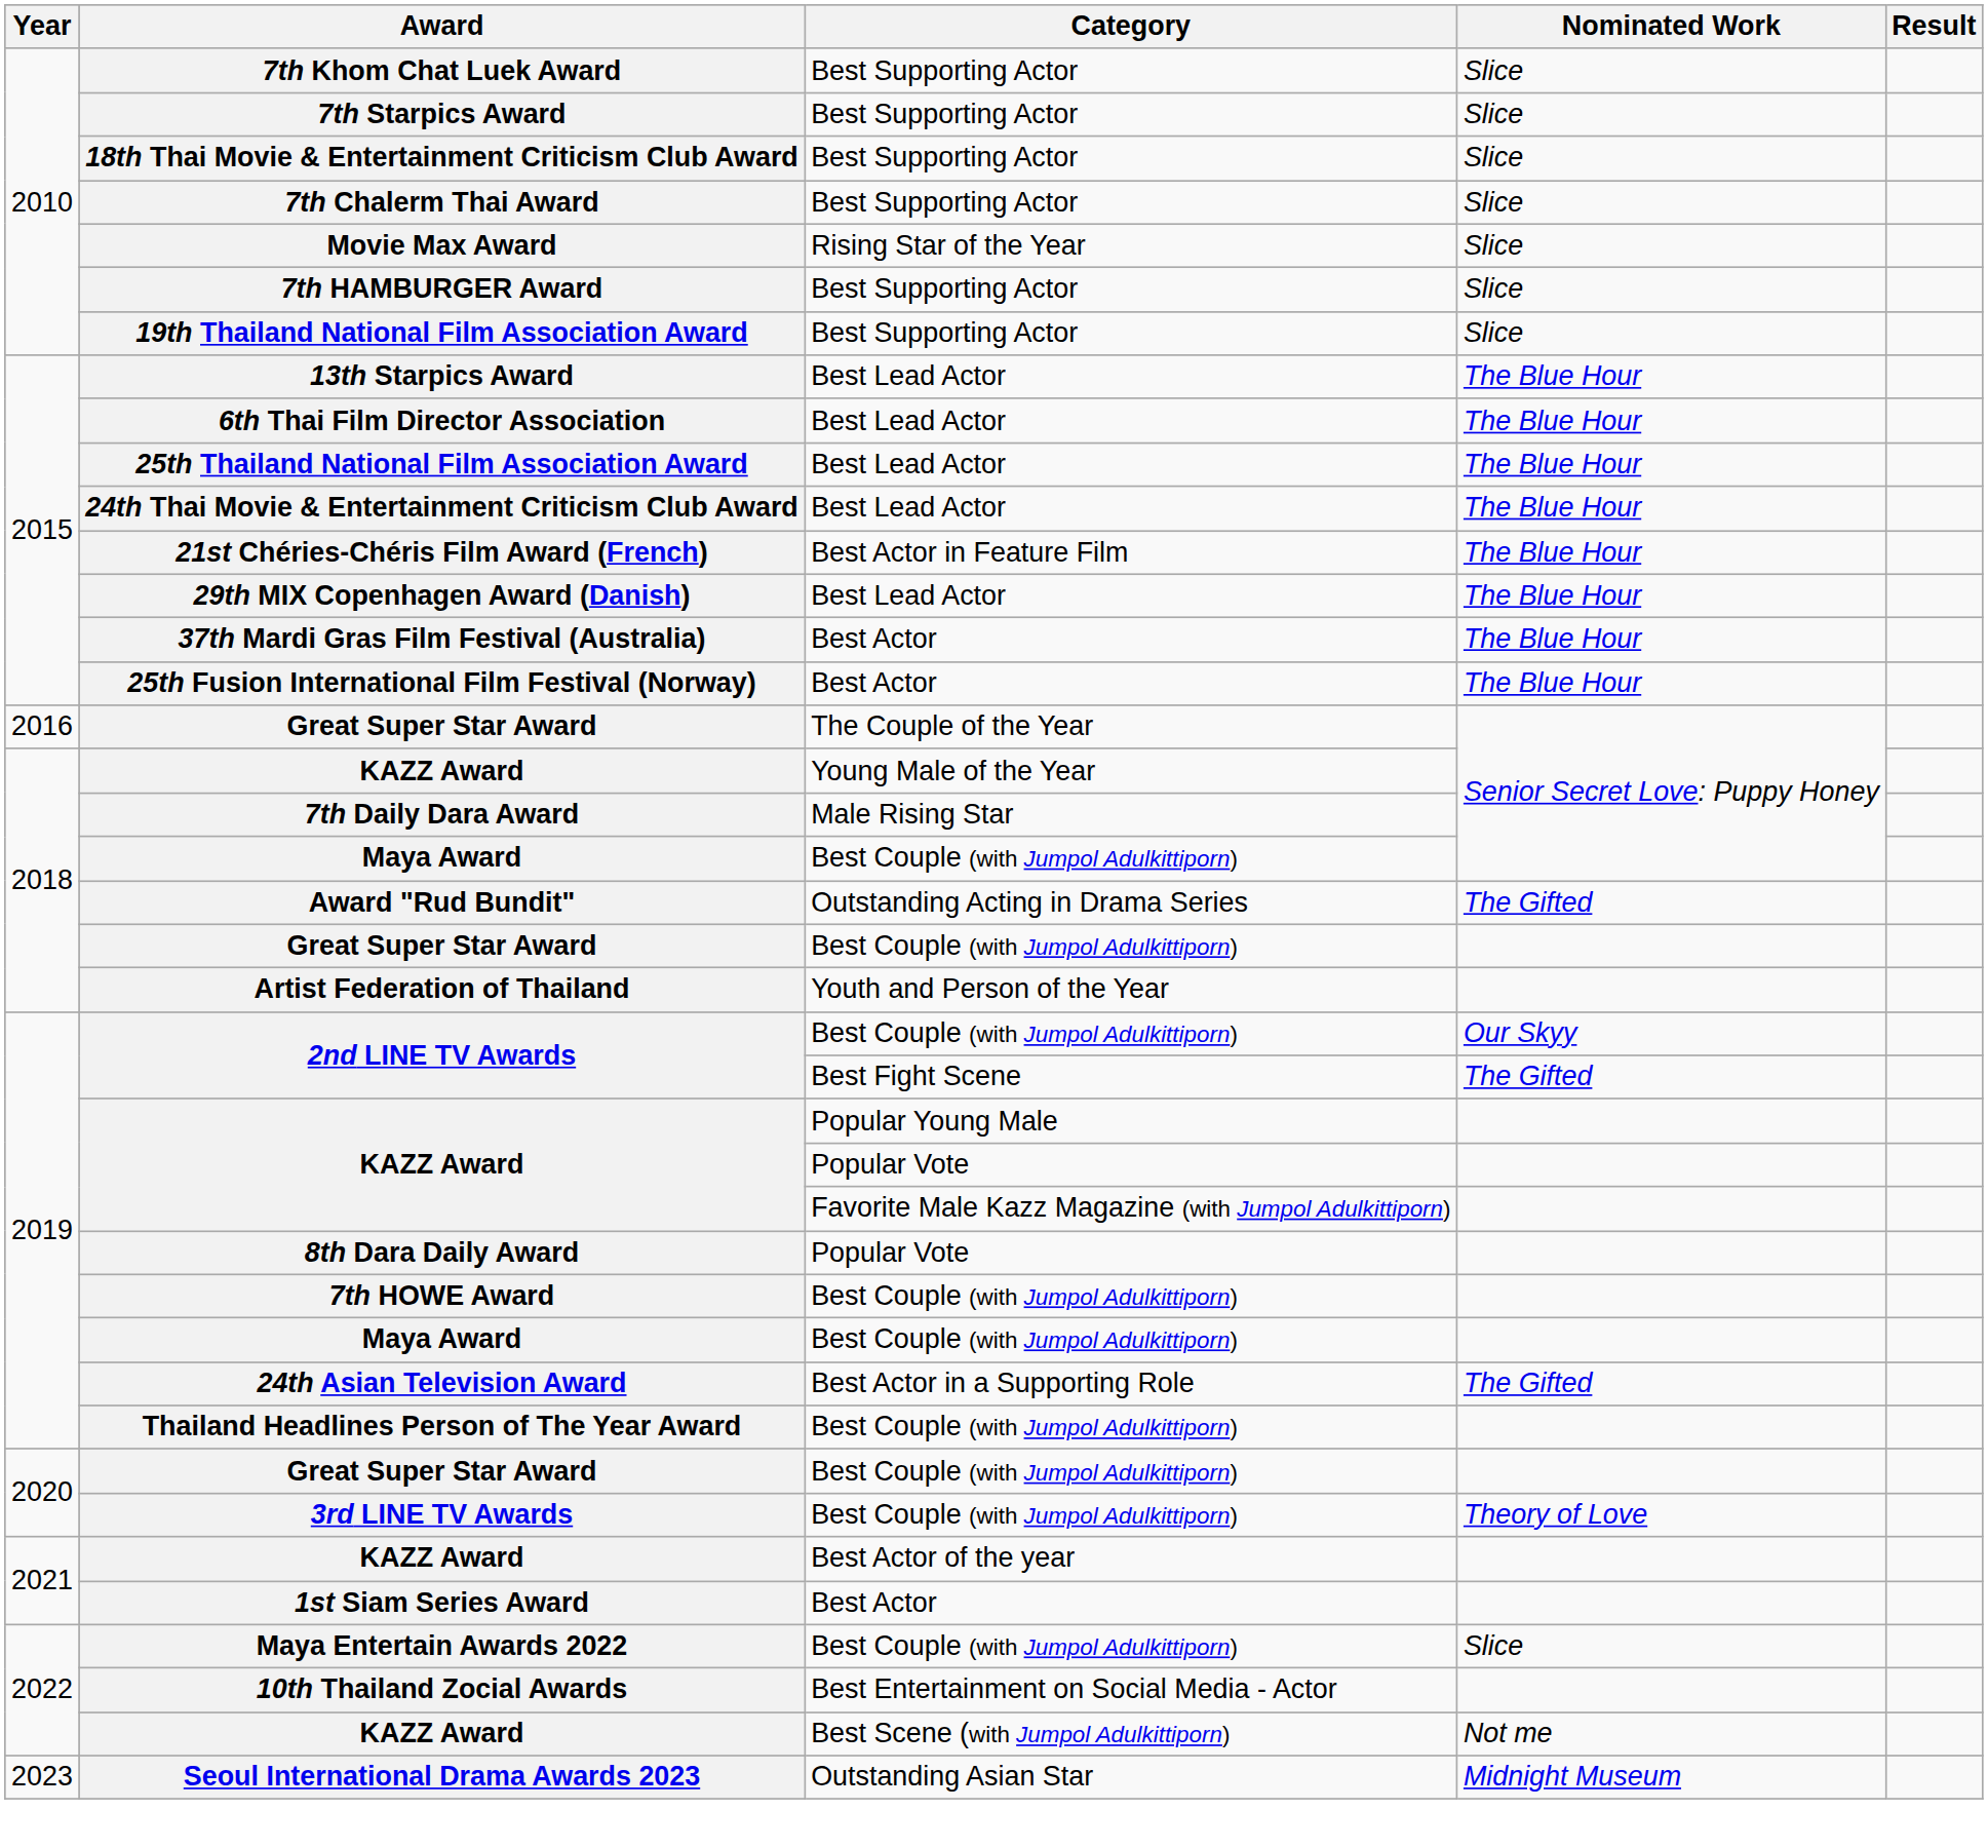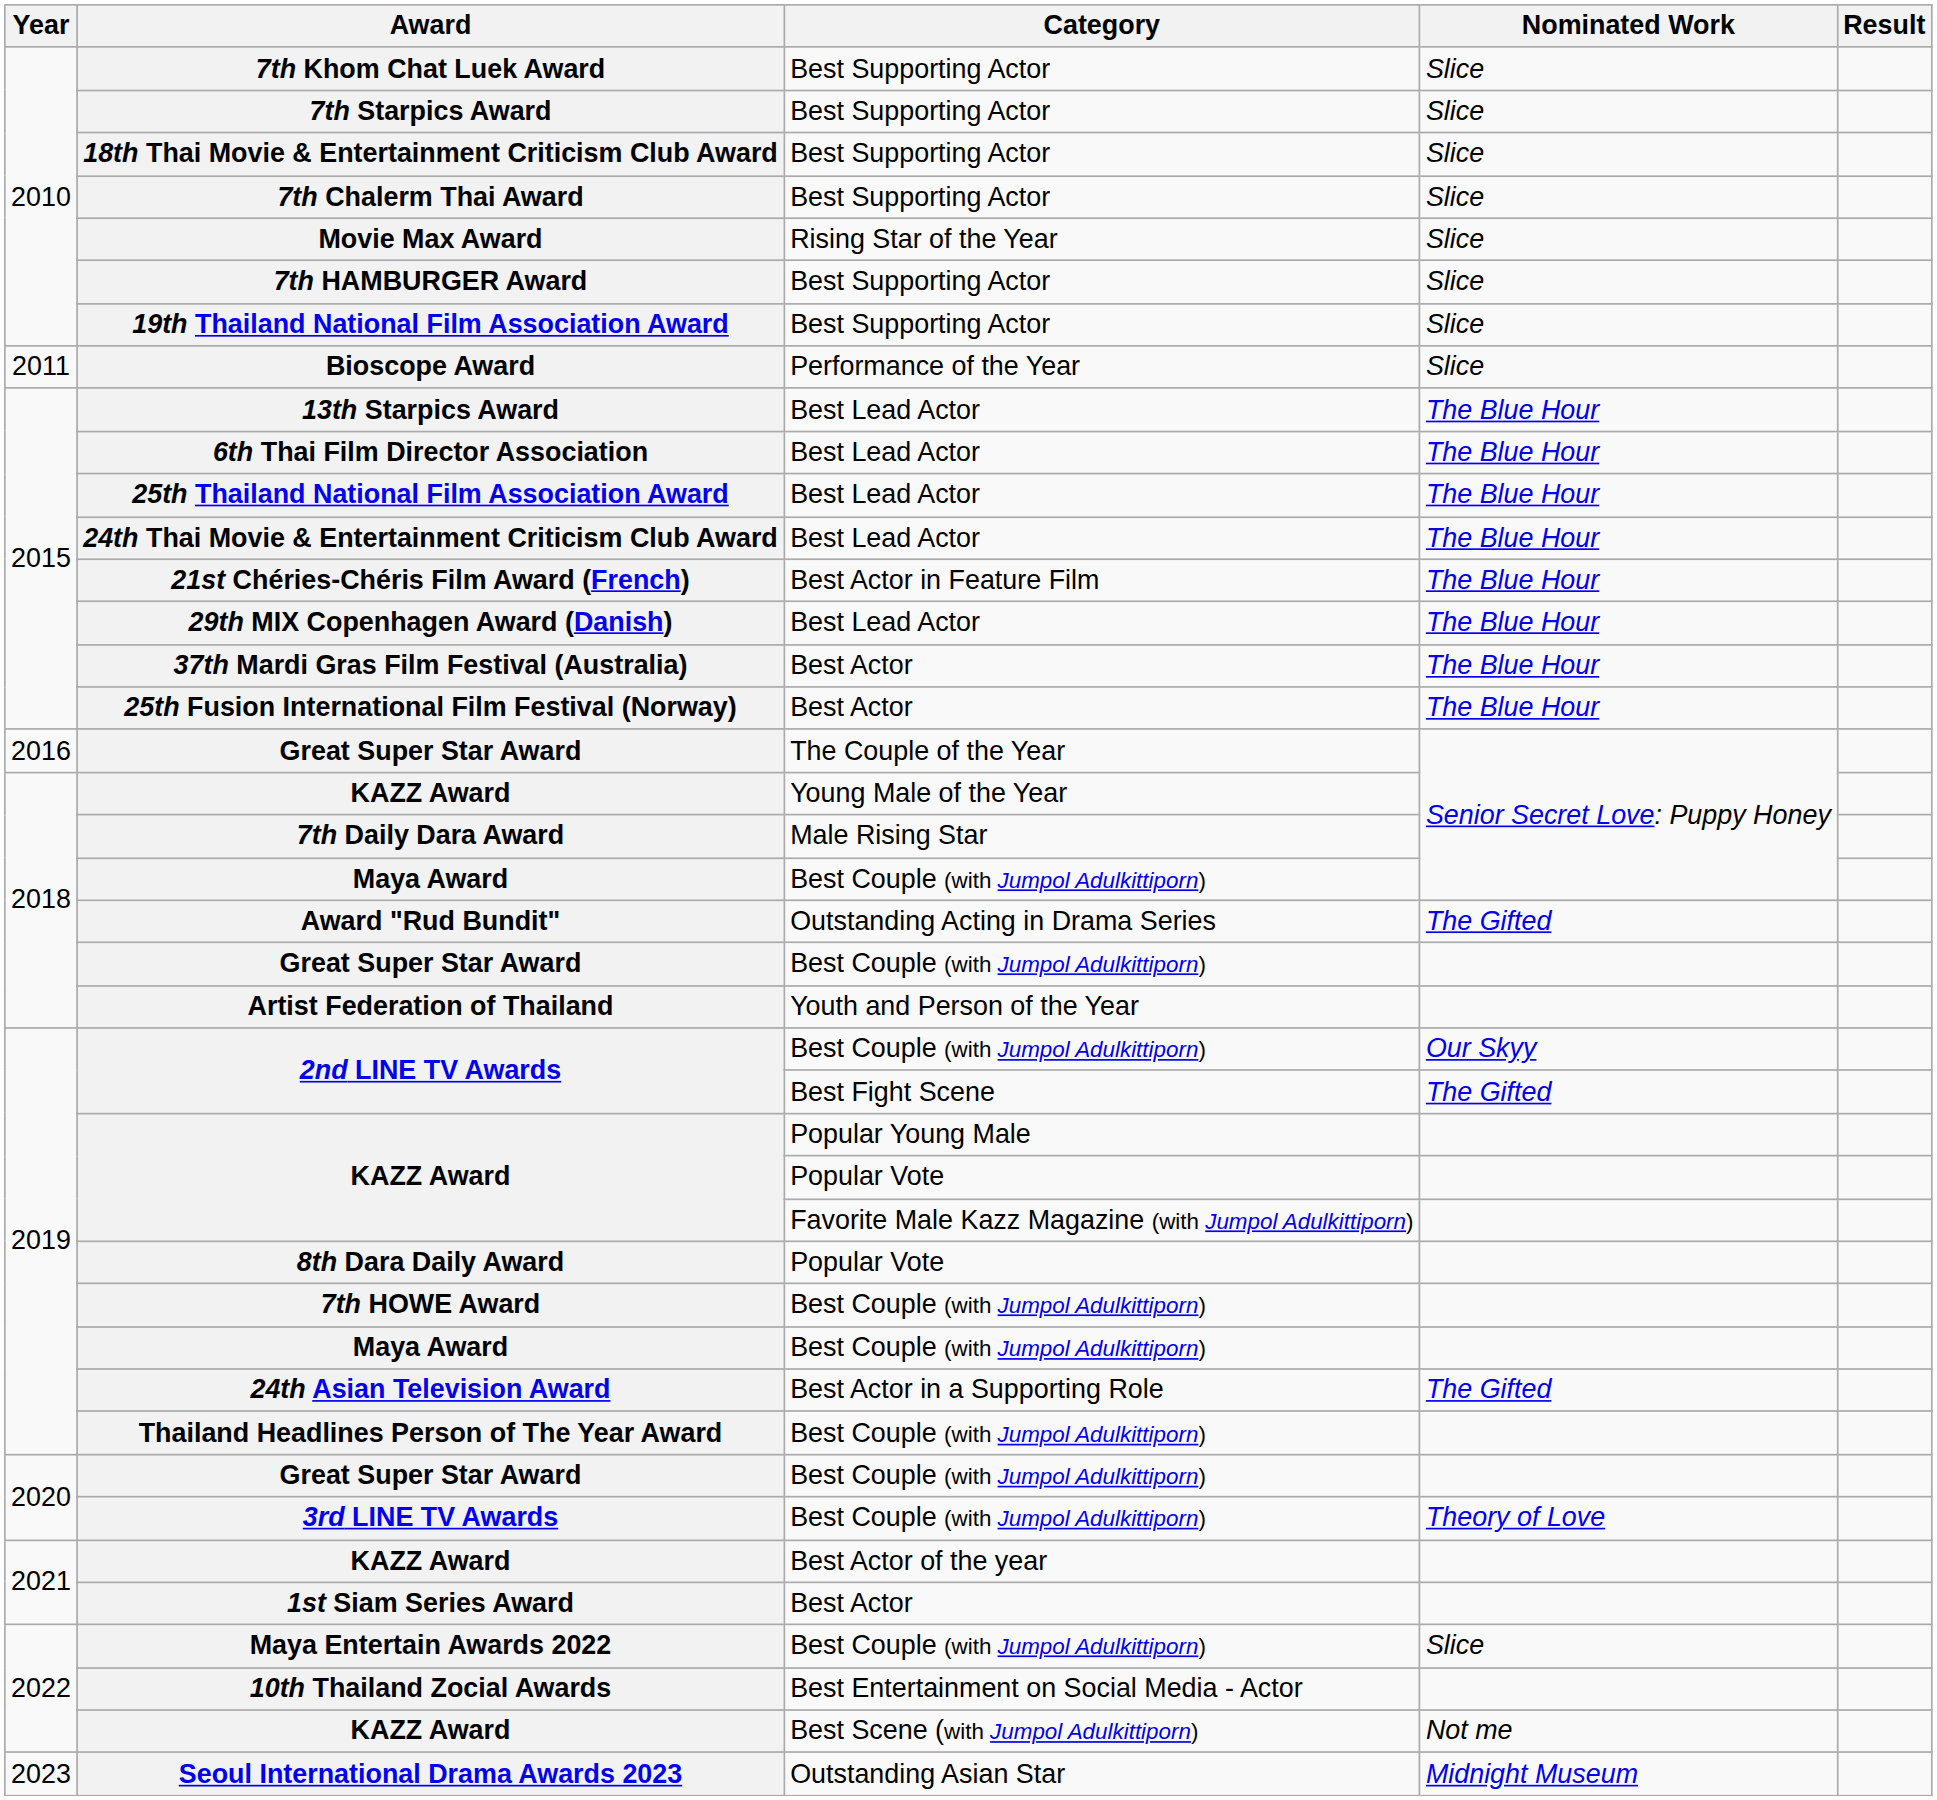+ row: 2011 | Bioscope Award | Performance of the Year | Slice
